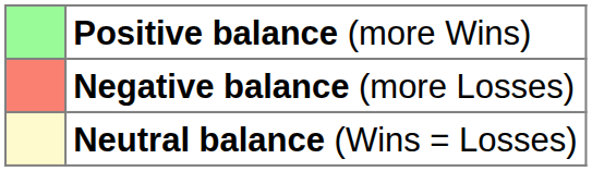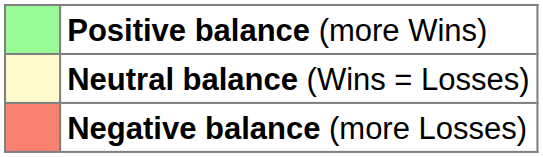rows swapped: Neutral balance (Wins = Losses) <-> Negative balance (more Losses)
